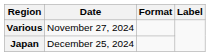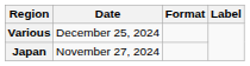Various | Date: November 27, 2024 -> December 25, 2024
Japan | Date: December 25, 2024 -> November 27, 2024
